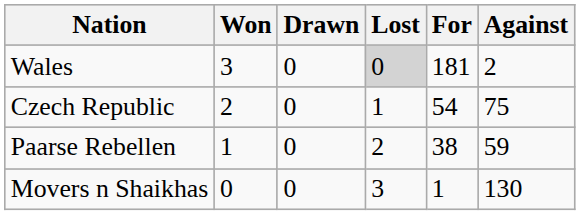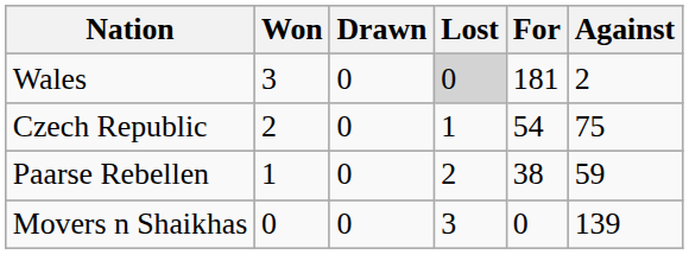Movers n Shaikhas | For: 1 -> 0
Movers n Shaikhas | Against: 130 -> 139
